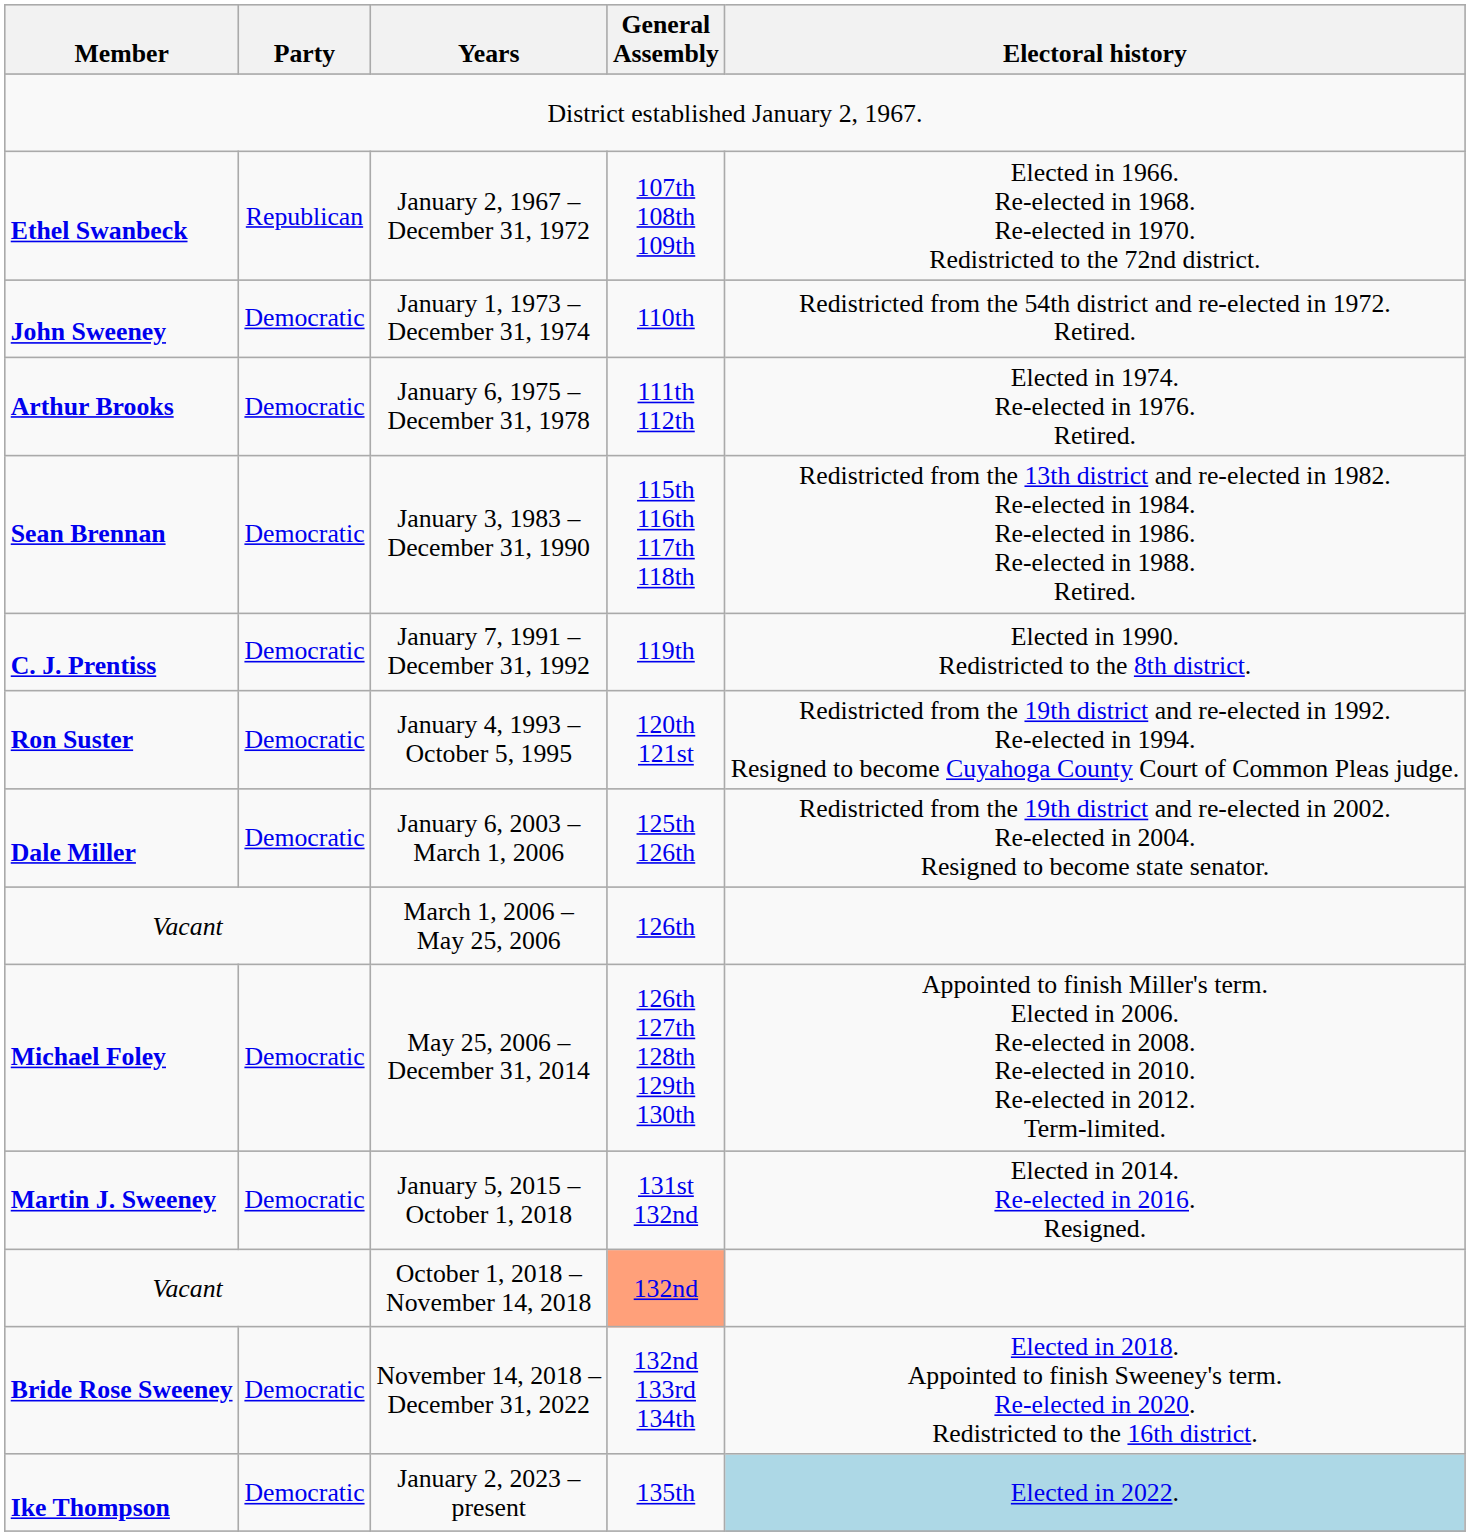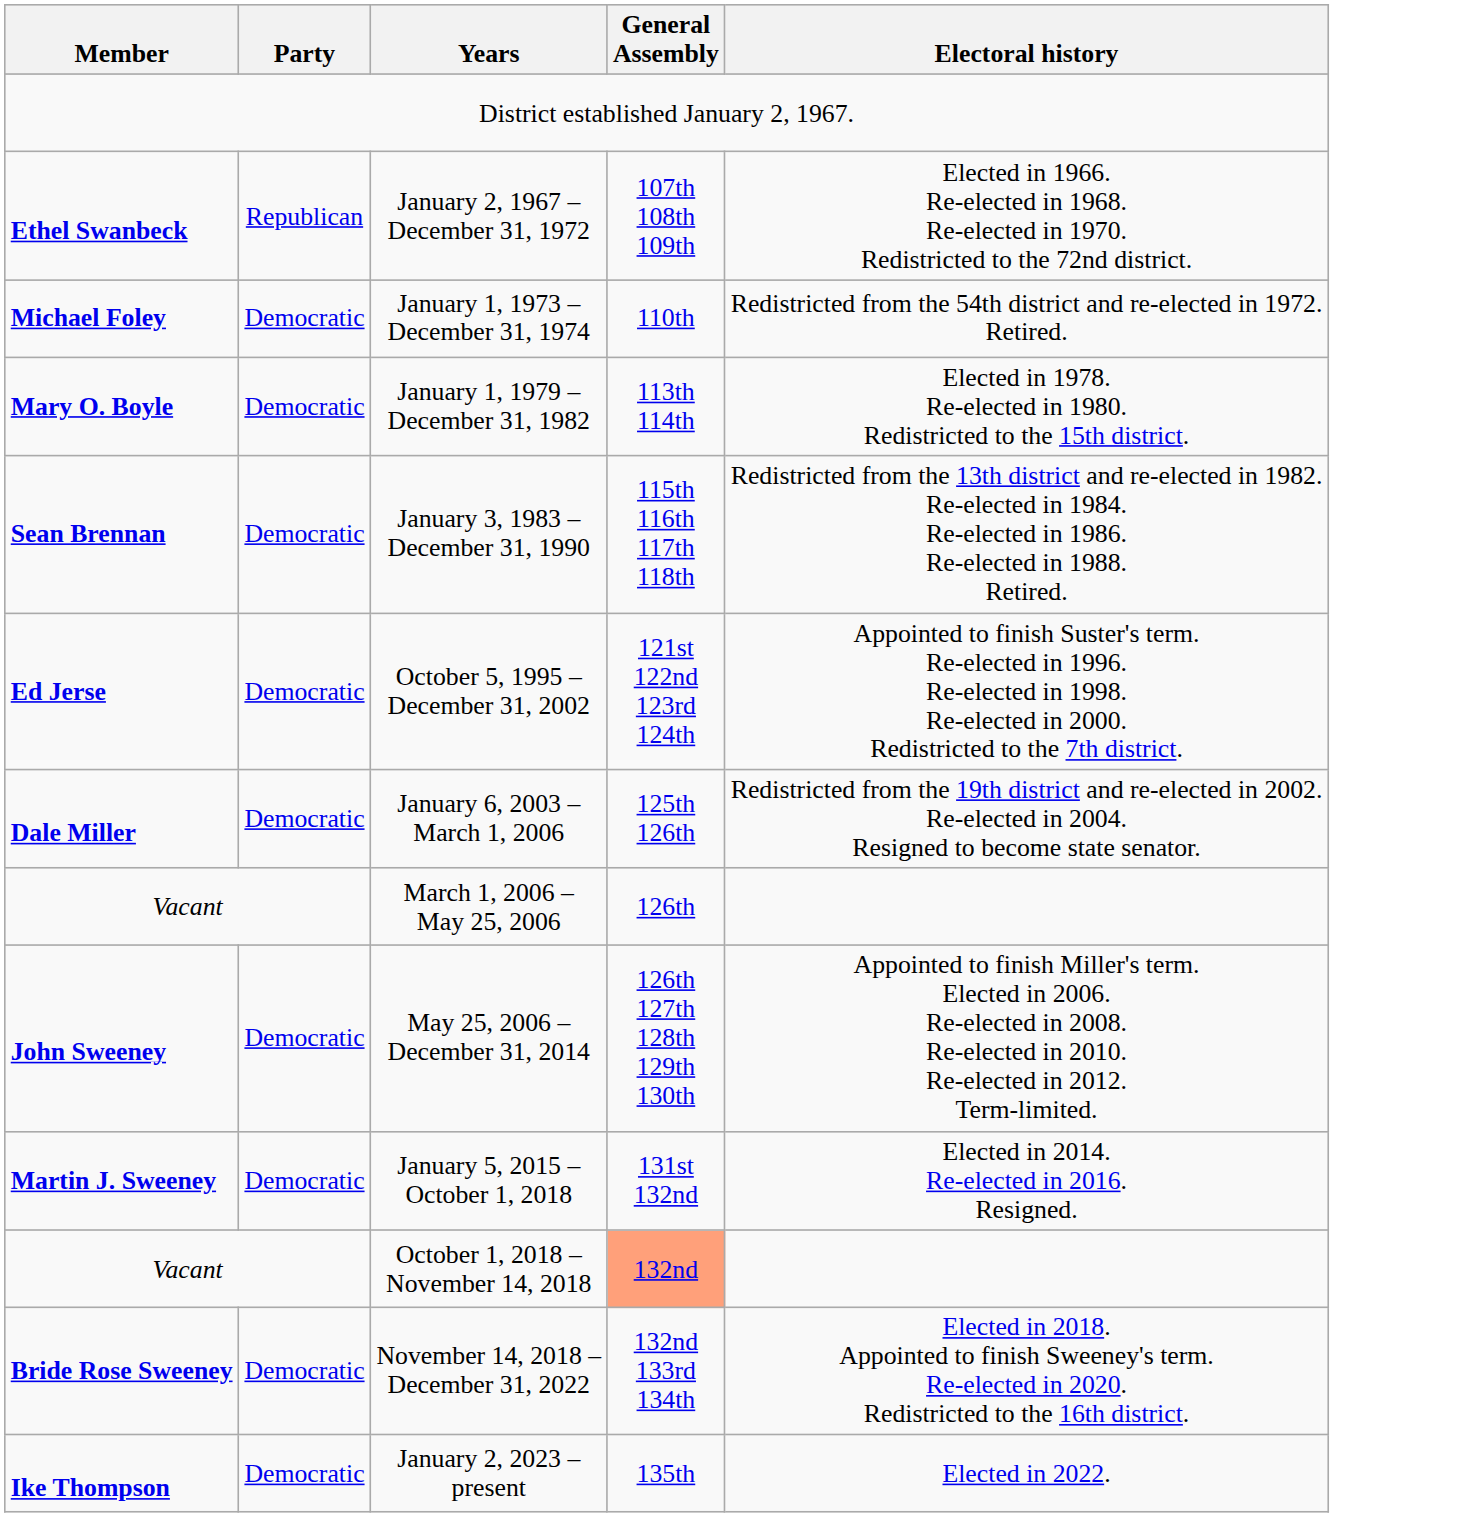January 1, 1973 – December 31, 1974 | Member: John Sweeney -> Michael Foley
- row: Arthur Brooks | Democratic | January 6, 1975 – December 31, 1978 | 111th 112th | Elected in 1974. Re-elected in 1976. Retired.
+ row: Mary O. Boyle | Democratic | January 1, 1979 – December 31, 1982 | 113th 114th | Elected in 1978. Re-elected in 1980. Redistricted to the 15th district.
- row: C. J. Prentiss | Democratic | January 7, 1991 – December 31, 1992 | 119th | Elected in 1990. Redistricted to the 8th district.
- row: Ron Suster | Democratic | January 4, 1993 – October 5, 1995 | 120th 121st | Redistricted from the 19th district and re-elected in 1992. Re-elected in 1994. Resigned to become Cuyahoga County Court of Common Pleas judge.
+ row: Ed Jerse | Democratic | October 5, 1995 – December 31, 2002 | 121st 122nd 123rd 124th | Appointed to finish Suster's term. Re-elected in 1996. Re-elected in 1998. Re-elected in 2000. Redistricted to the 7th district.
May 25, 2006 – December 31, 2014 | Member: Michael Foley -> John Sweeney
January 2, 2023 – present | Electoral history: lightblue background -> no background
